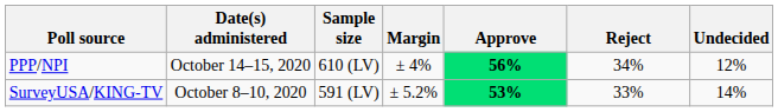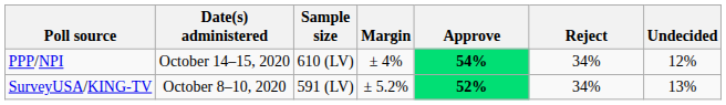PPP/NPI | Approve: 56% -> 54%
SurveyUSA/KING-TV | Approve: 53% -> 52%
SurveyUSA/KING-TV | Reject: 33% -> 34%
SurveyUSA/KING-TV | Undecided: 14% -> 13%
